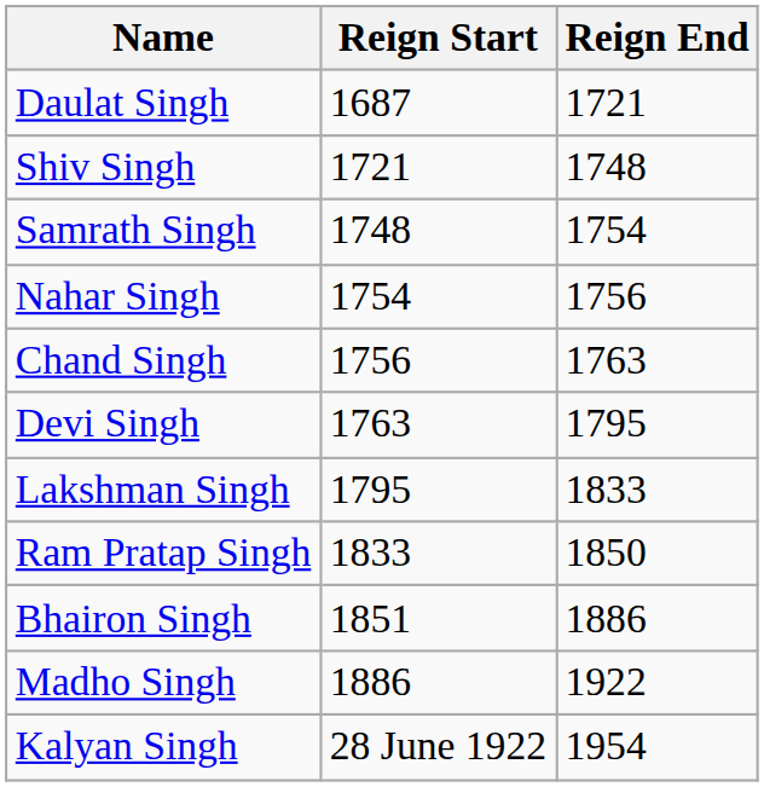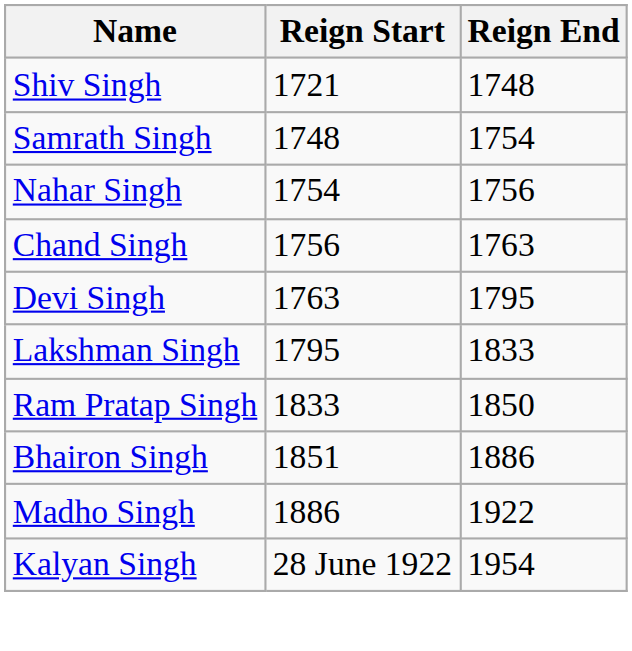- row: Daulat Singh | 1687 | 1721
